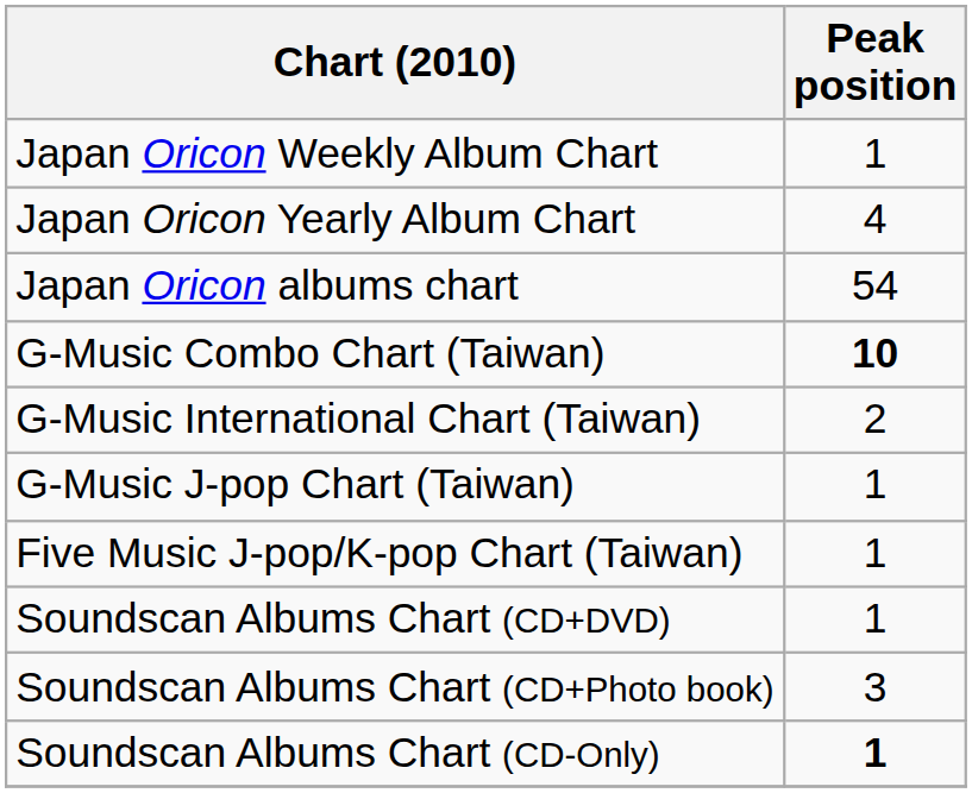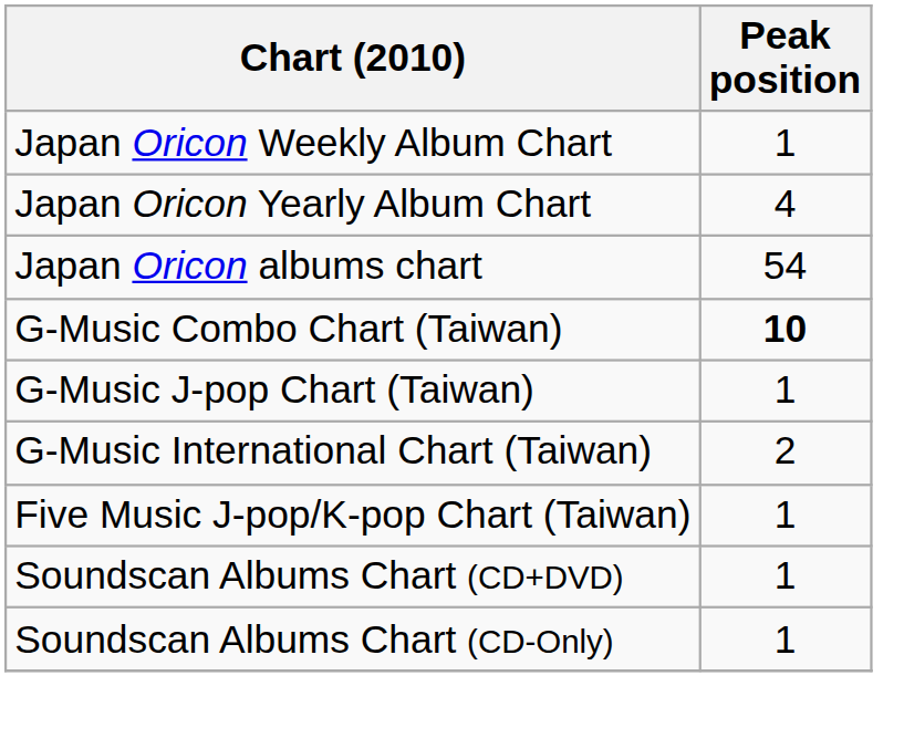rows swapped: G-Music J-pop Chart (Taiwan) <-> G-Music International Chart (Taiwan)
- row: Soundscan Albums Chart (CD+Photo book) | 3
Soundscan Albums Chart (CD-Only) | Peak position: bold -> normal
